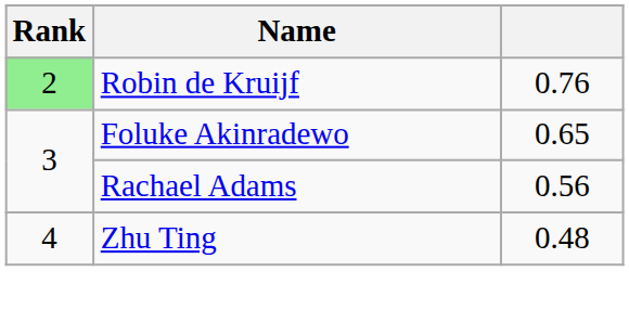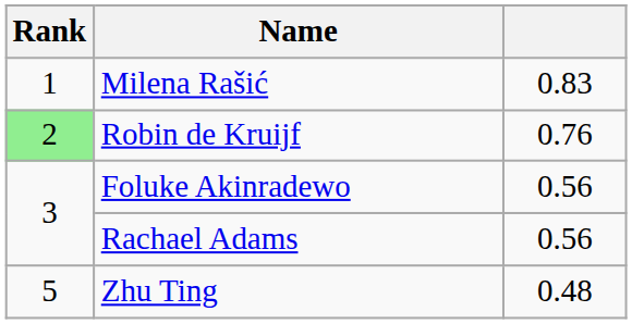+ row: 1 | Milena Rašić | 0.83
Foluke Akinradewo | column 3: 0.65 -> 0.56
Zhu Ting | Rank: 4 -> 5
